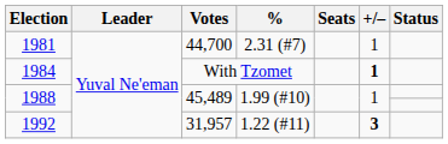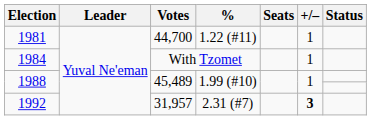1981 | %: 2.31 (#7) -> 1.22 (#11)
1984 | +/–: bold -> normal
1992 | %: 1.22 (#11) -> 2.31 (#7)
